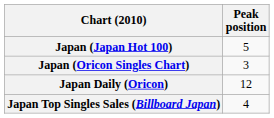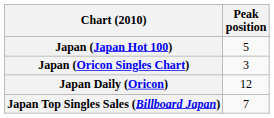Japan Top Singles Sales (Billboard Japan) | Peak position: 4 -> 7
